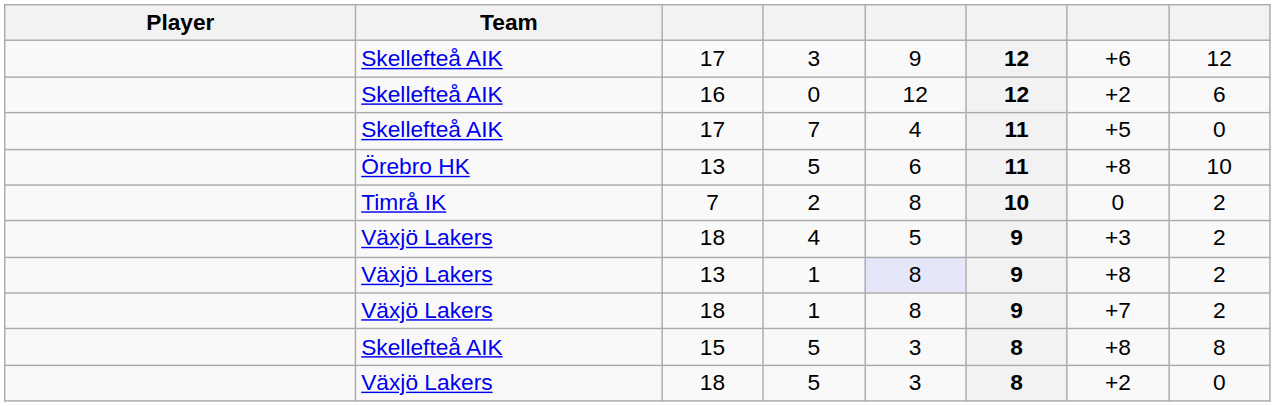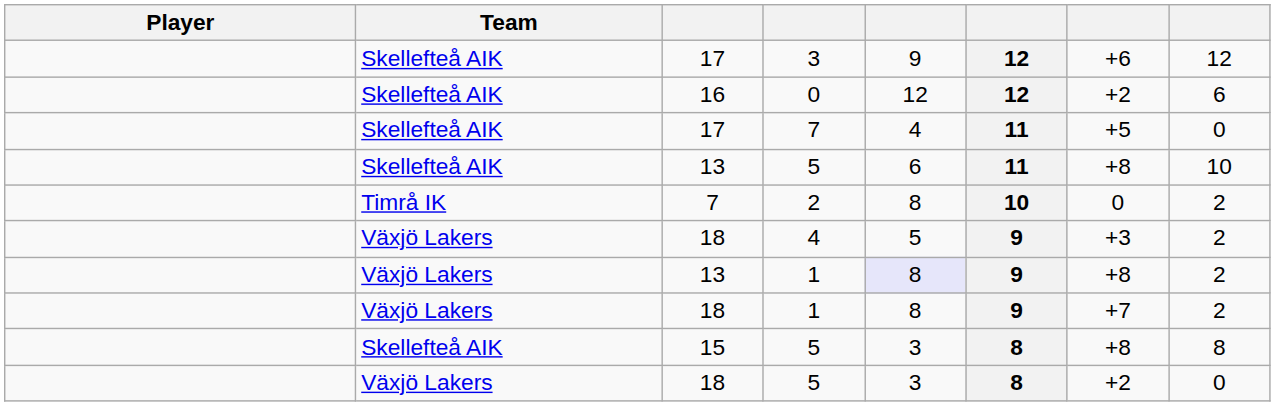13 / 5 | Team: Örebro HK -> Skellefteå AIK
